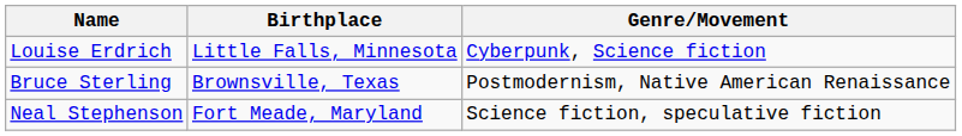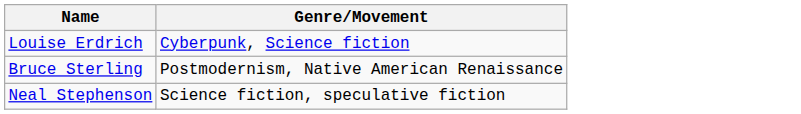- column: Birthplace | Little Falls, Minnesota | Brownsville, Texas | Fort Meade, Maryland
